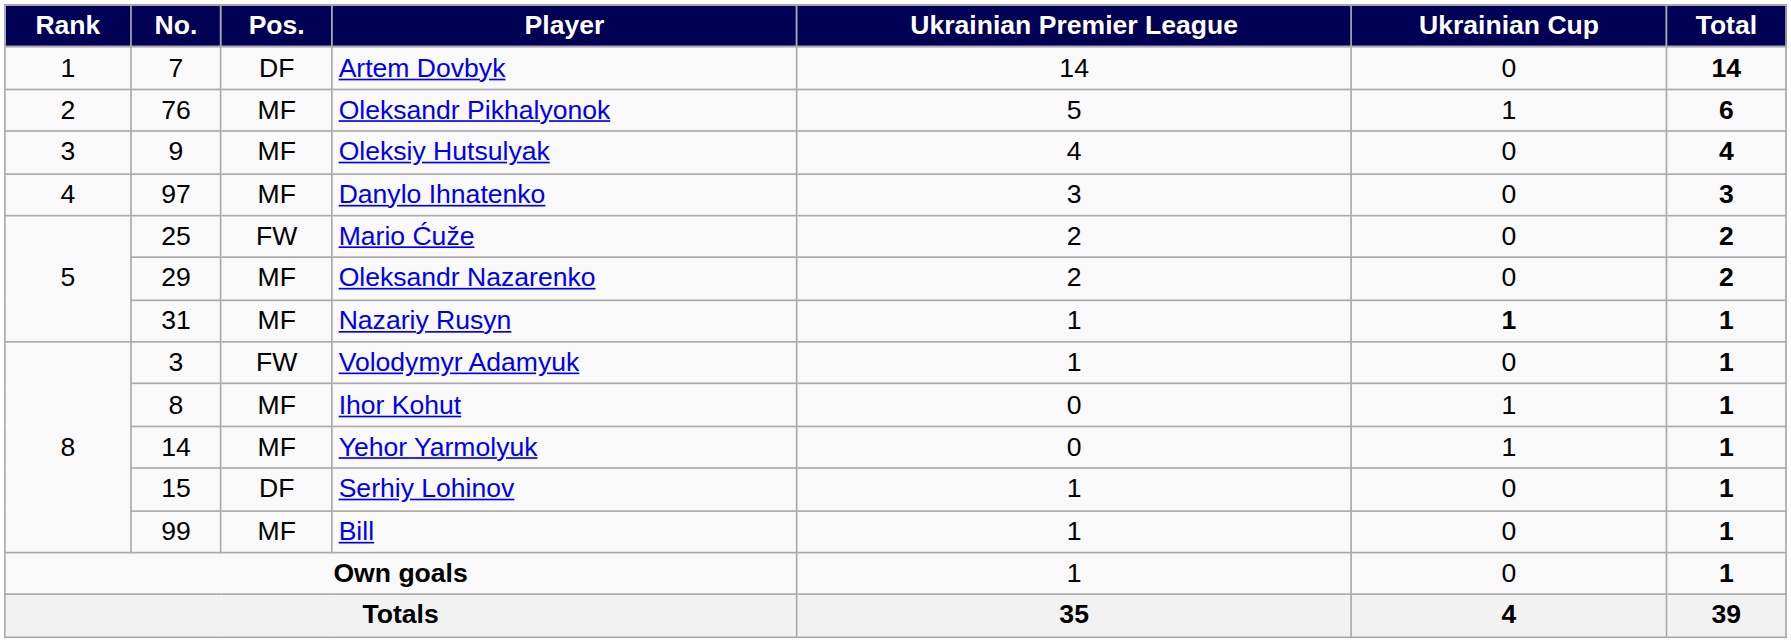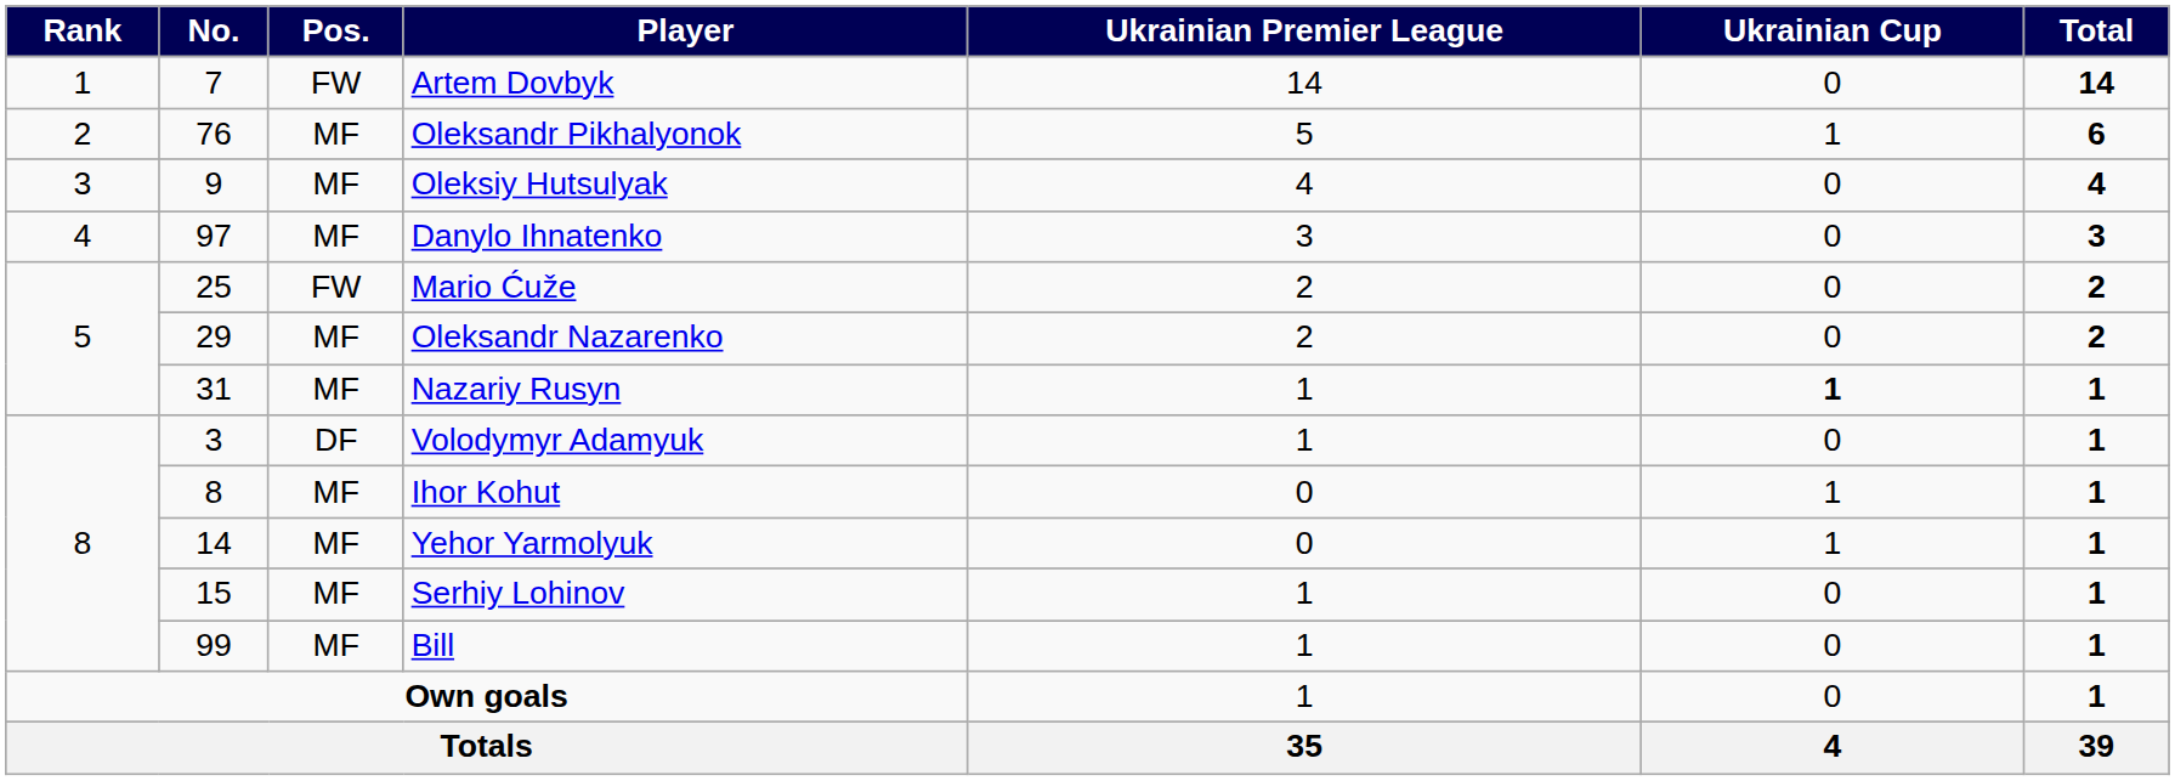Artem Dovbyk | Pos.: DF -> FW
Volodymyr Adamyuk | Pos.: FW -> DF
Serhiy Lohinov | Pos.: DF -> MF
